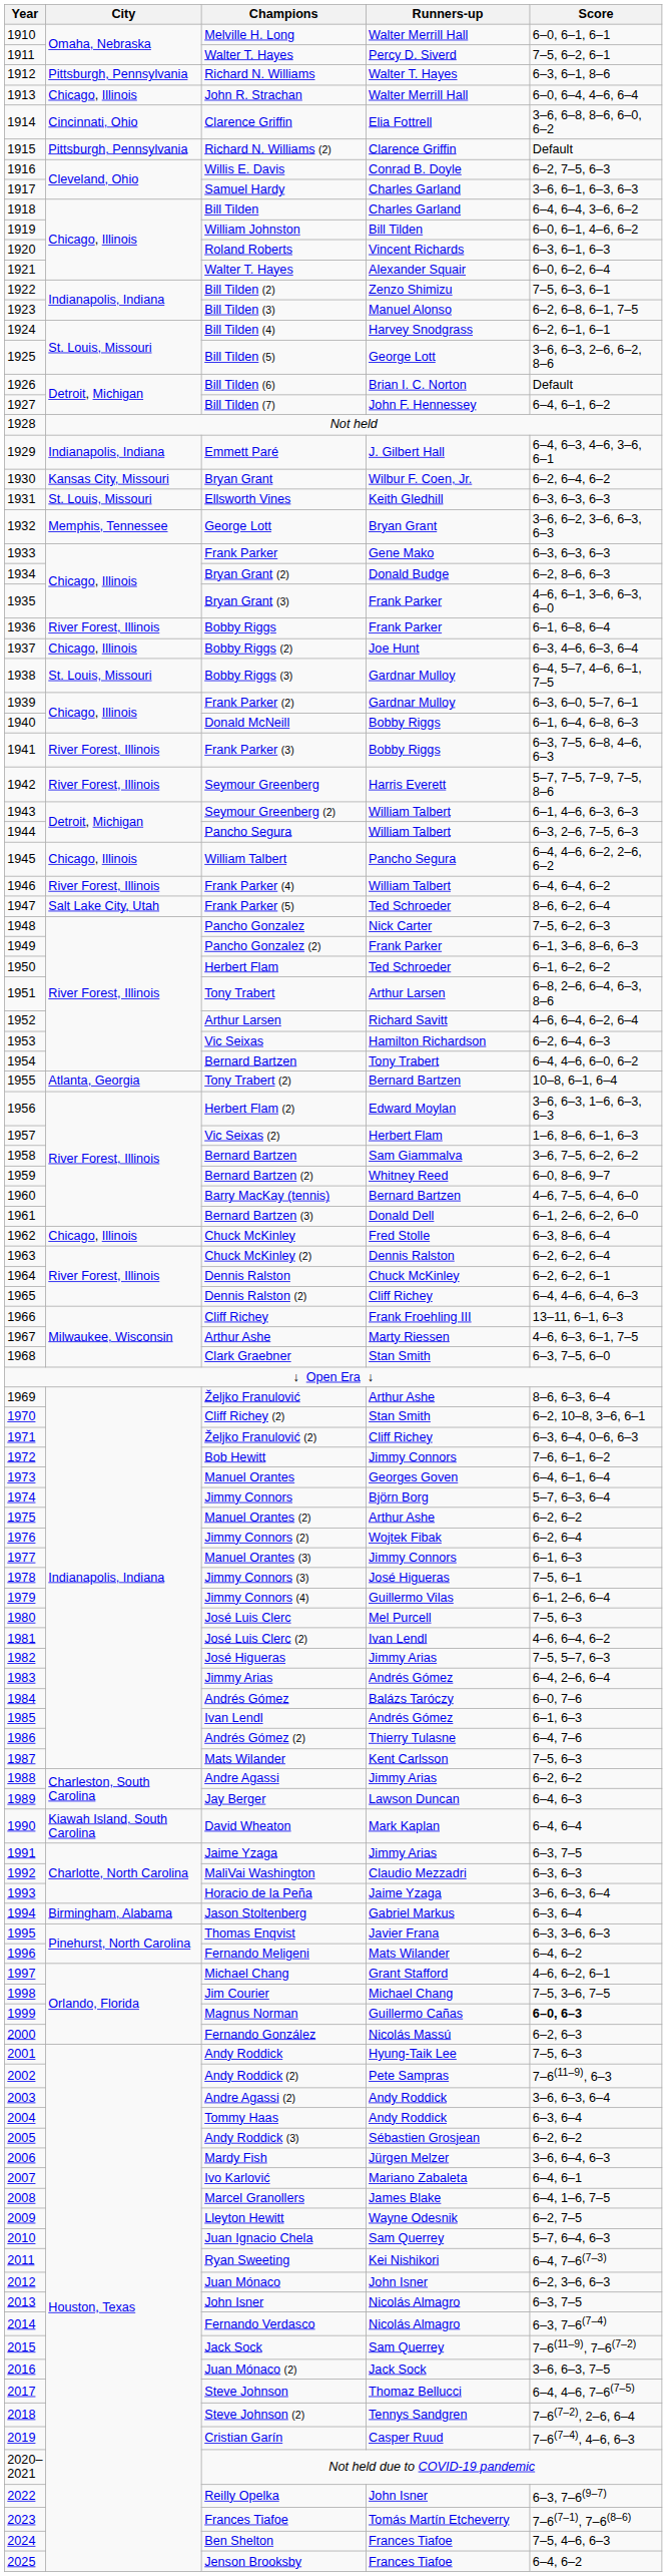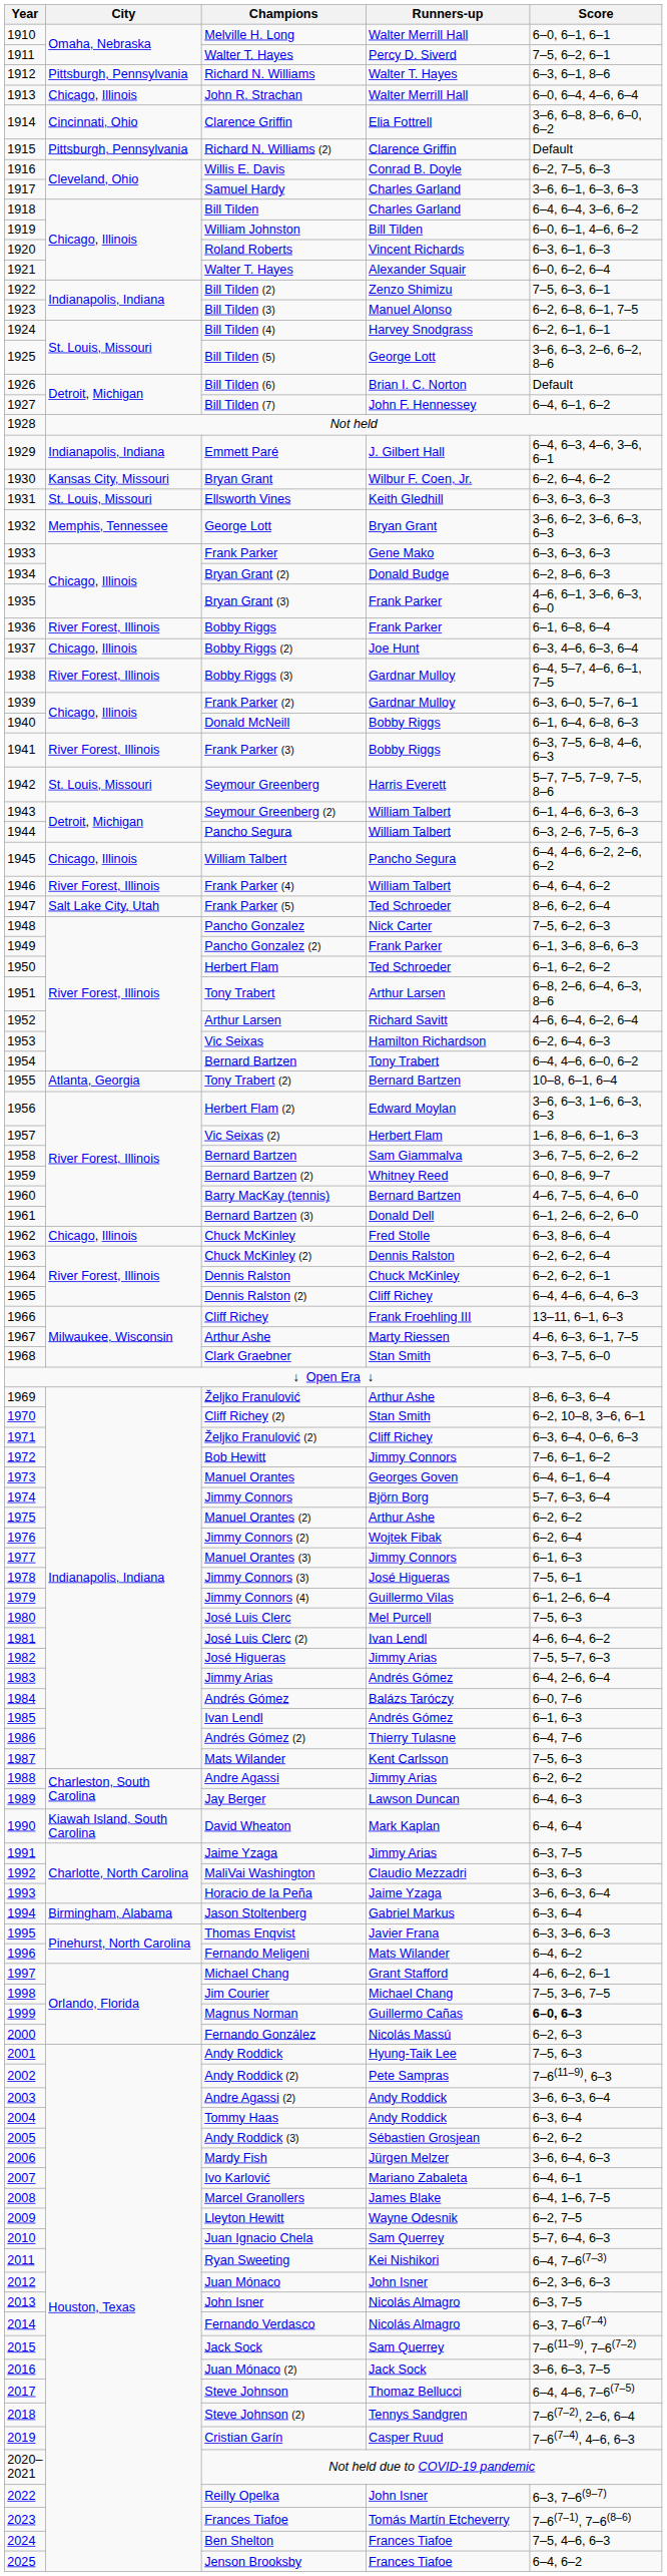Bobby Riggs (3) | City: St. Louis, Missouri -> River Forest, Illinois
Seymour Greenberg | City: River Forest, Illinois -> St. Louis, Missouri
